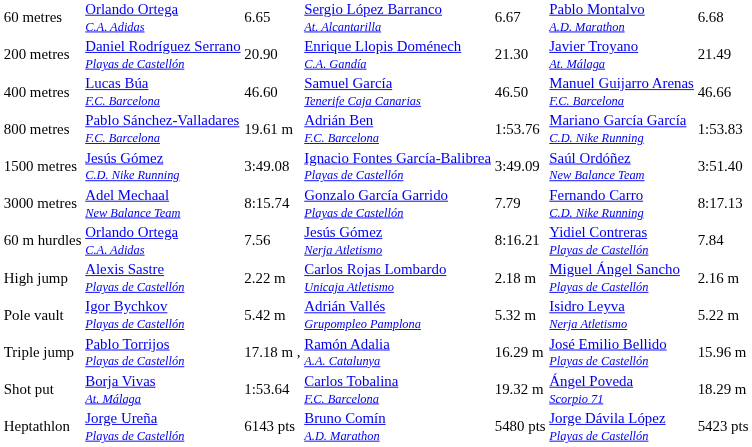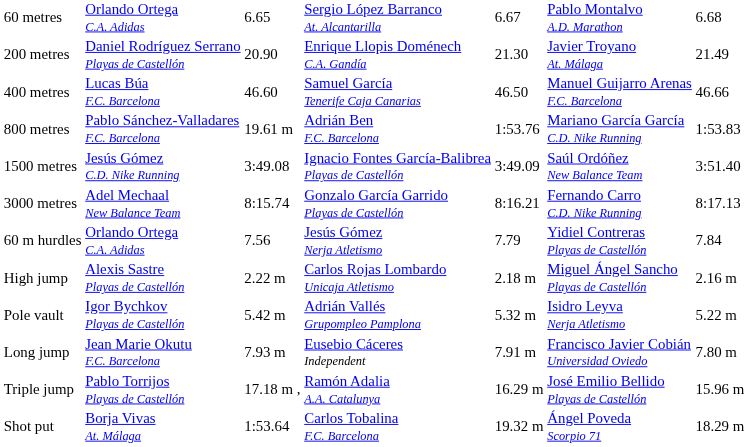3000 metres | column 5: 7.79 -> 8:16.21
60 m hurdles | column 5: 8:16.21 -> 7.79
+ row: Long jump | Jean Marie Okutu F.C. Barcelona | 7.93 m | Eusebio Cáceres Independent | 7.91 m | Francisco Javier Cobián Universidad Oviedo | 7.80 m
- row: Heptathlon | Jorge Ureña Playas de Castellón | 6143 pts | Bruno Comín A.D. Marathon | 5480 pts | Jorge Dávila López Playas de Castellón | 5423 pts
